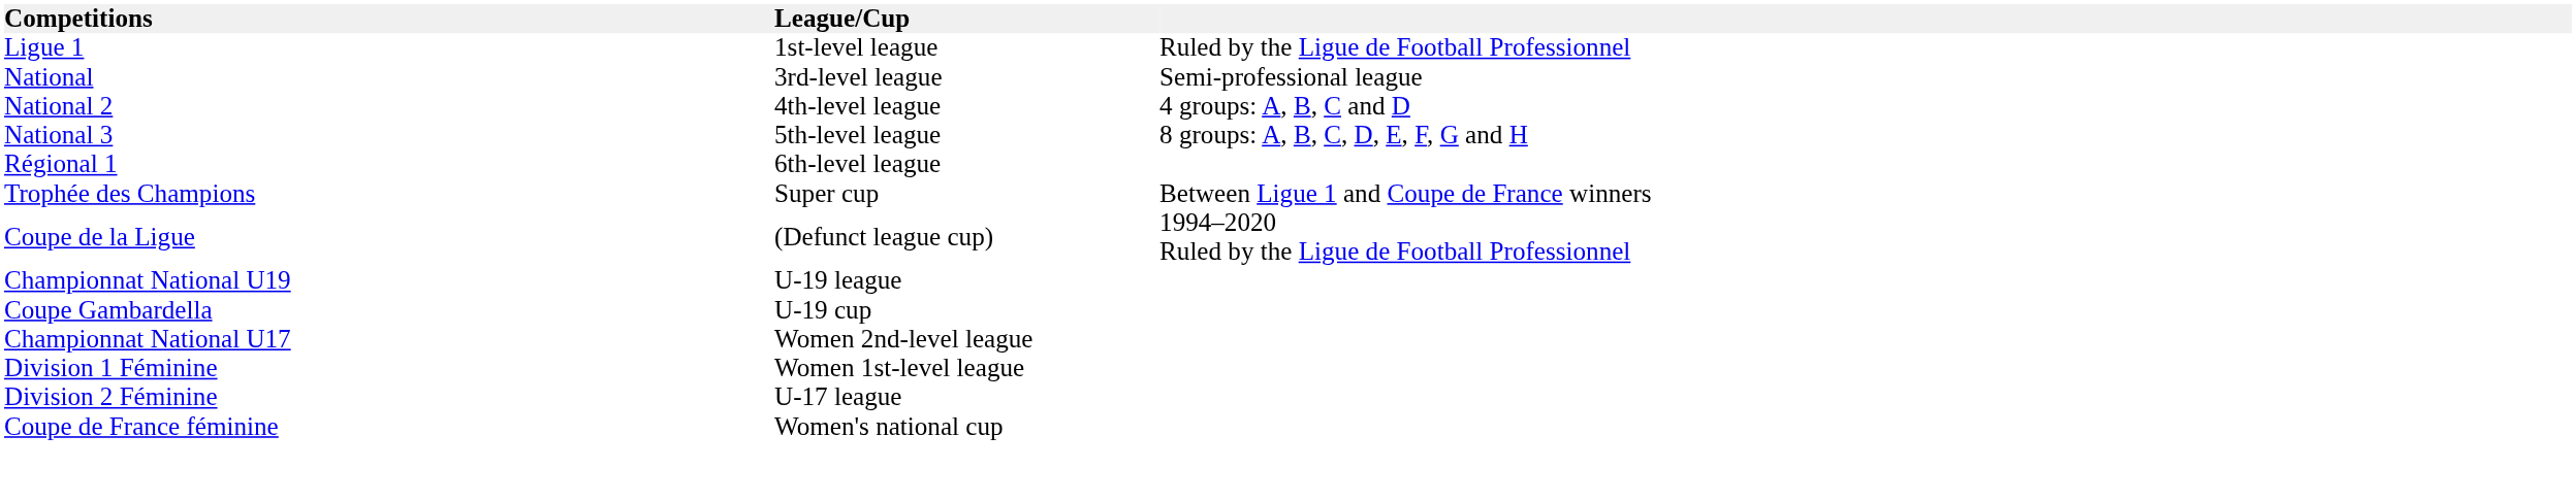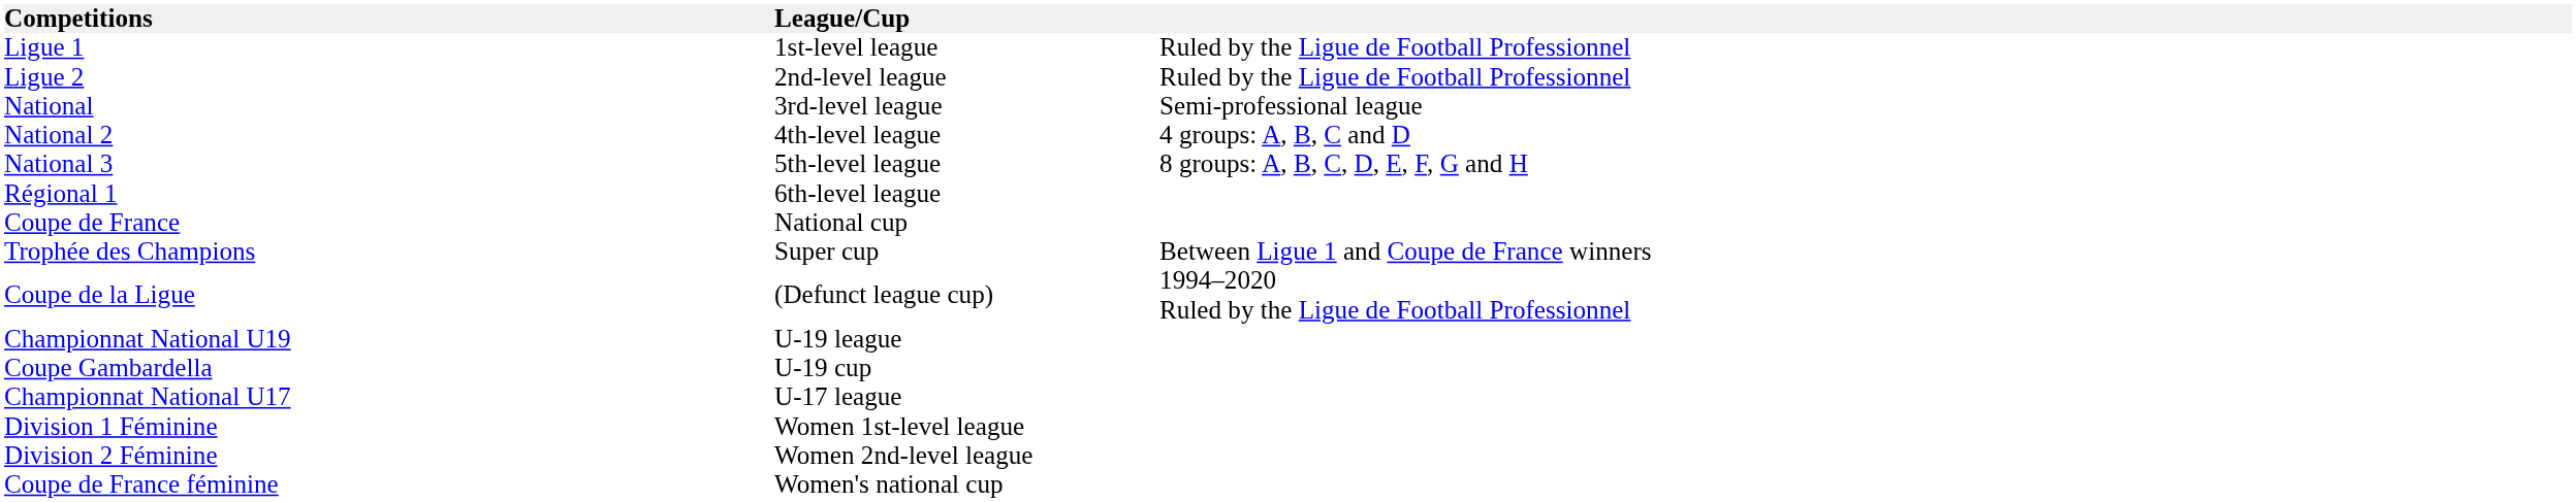+ row: Ligue 2 | 2nd-level league | Ruled by the Ligue de Football Professionnel
+ row: Coupe de France | National cup
Championnat National U17 | League/Cup: Women 2nd-level league -> U-17 league
Division 2 Féminine | League/Cup: U-17 league -> Women 2nd-level league
